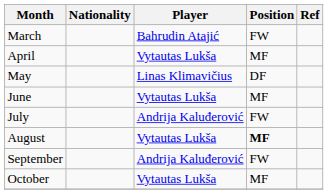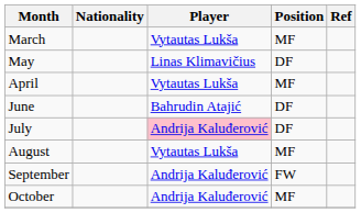March | Player: Bahrudin Atajić -> Vytautas Lukša
March | Position: FW -> MF
rows swapped: April <-> May
June | Player: Vytautas Lukša -> Bahrudin Atajić
June | Position: MF -> DF
July | Player: no background -> pink background
July | Position: FW -> DF
August | Position: bold -> normal
October | Player: Vytautas Lukša -> Andrija Kaluđerović
